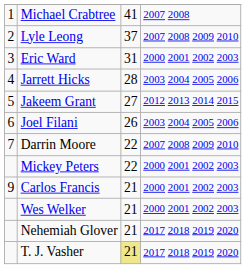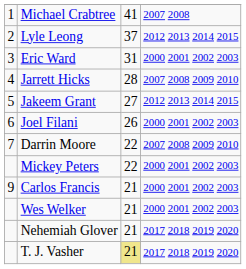Lyle Leong | column 4: 2007 2008 2009 2010 -> 2012 2013 2014 2015
Jarrett Hicks | column 4: 2003 2004 2005 2006 -> 2007 2008 2009 2010
Joel Filani | column 4: 2003 2004 2005 2006 -> 2000 2001 2002 2003
